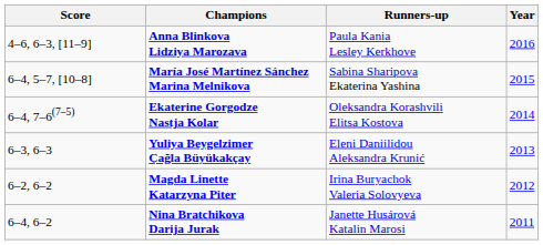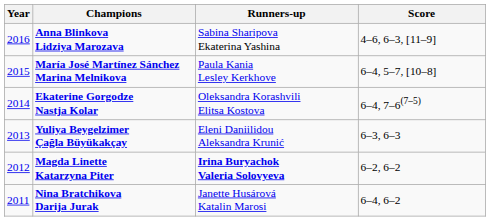columns swapped: Year <-> Score
Anna Blinkova Lidziya Marozava | Runners-up: Paula Kania Lesley Kerkhove -> Sabina Sharipova Ekaterina Yashina
María José Martínez Sánchez Marina Melnikova | Runners-up: Sabina Sharipova Ekaterina Yashina -> Paula Kania Lesley Kerkhove
Magda Linette Katarzyna Piter | Runners-up: normal -> bold
